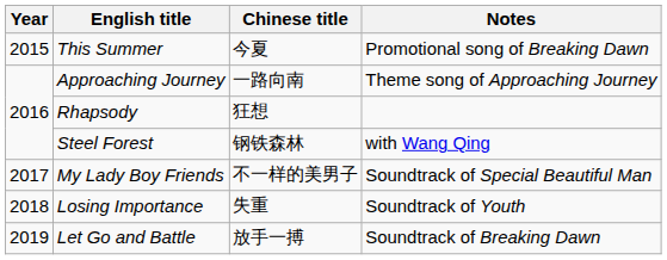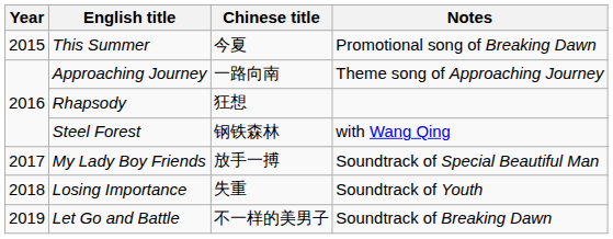My Lady Boy Friends | Chinese title: 不一样的美男子 -> 放手一搏
Let Go and Battle | Chinese title: 放手一搏 -> 不一样的美男子
